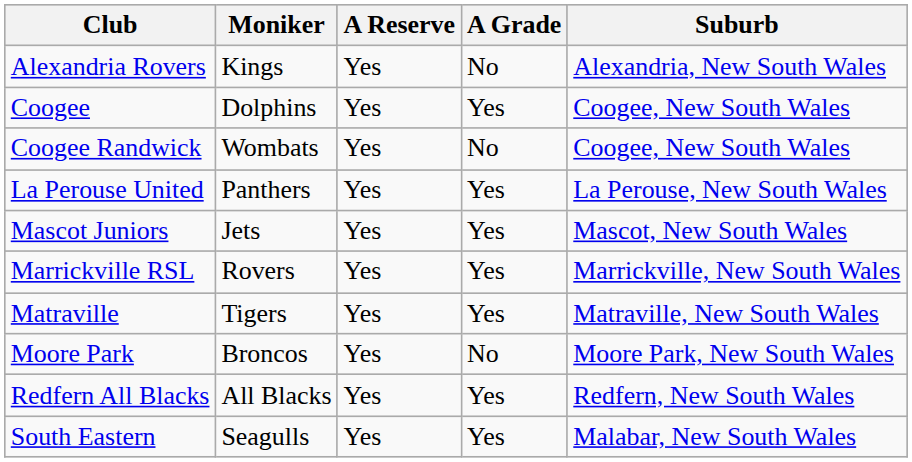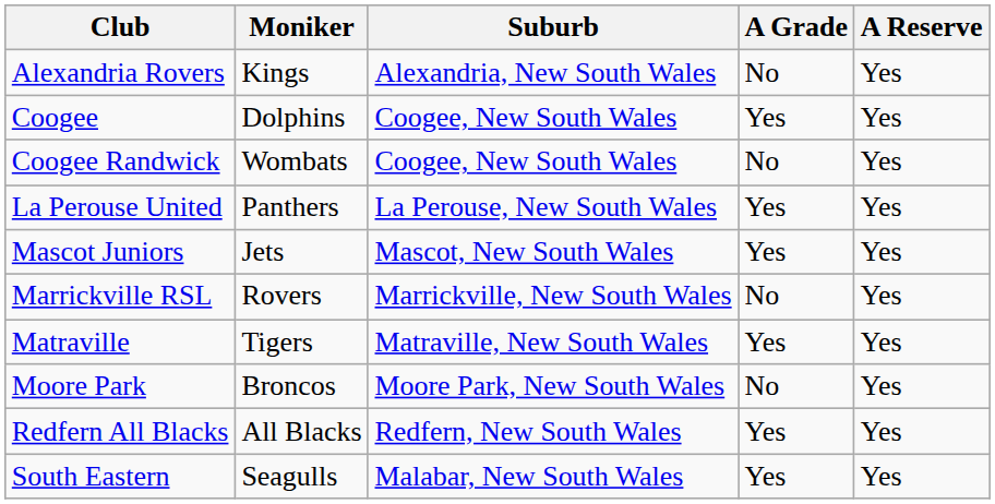columns swapped: Suburb <-> A Reserve
Marrickville RSL | A Grade: Yes -> No
